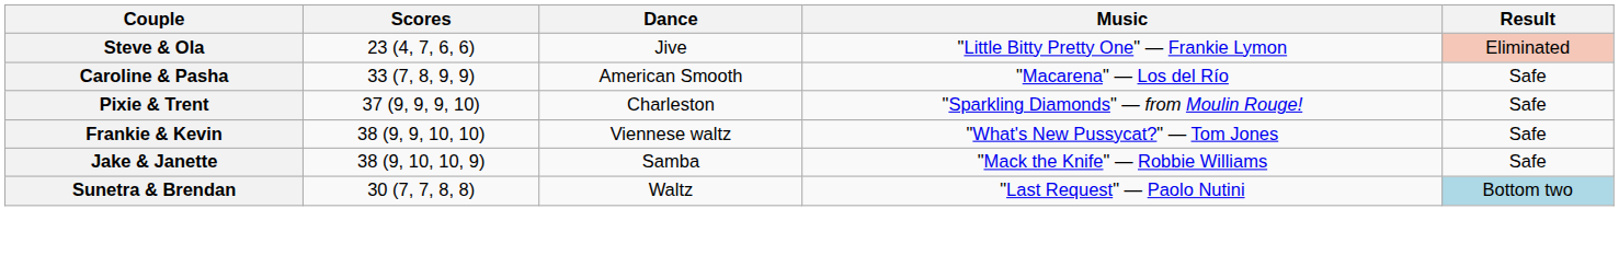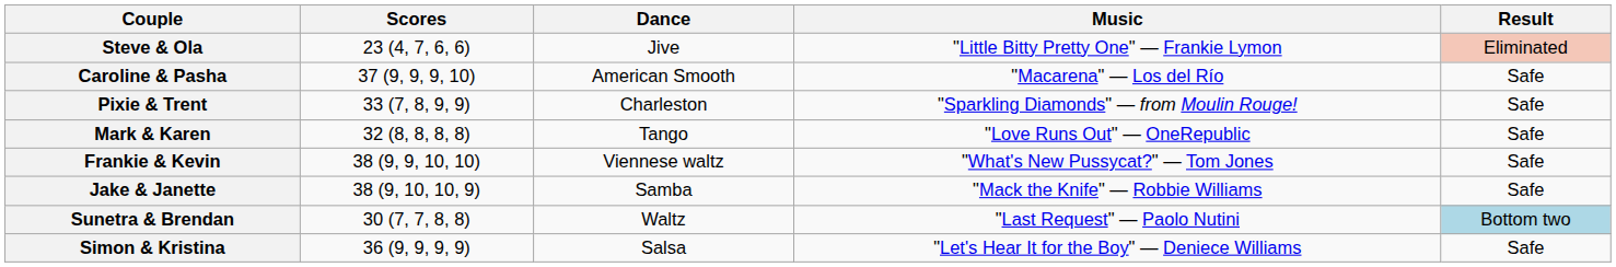Caroline & Pasha | Scores: 33 (7, 8, 9, 9) -> 37 (9, 9, 9, 10)
Pixie & Trent | Scores: 37 (9, 9, 9, 10) -> 33 (7, 8, 9, 9)
+ row: Mark & Karen | 32 (8, 8, 8, 8) | Tango | "Love Runs Out" — OneRepublic | Safe
+ row: Simon & Kristina | 36 (9, 9, 9, 9) | Salsa | "Let's Hear It for the Boy" — Deniece Williams | Safe
